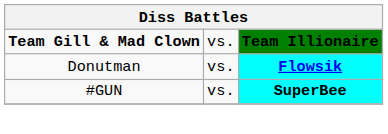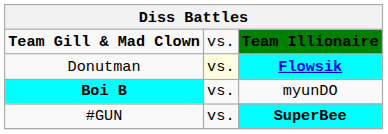Donutman | column 2: no background -> lightyellow background
+ row: Boi B | vs. | myunDO
